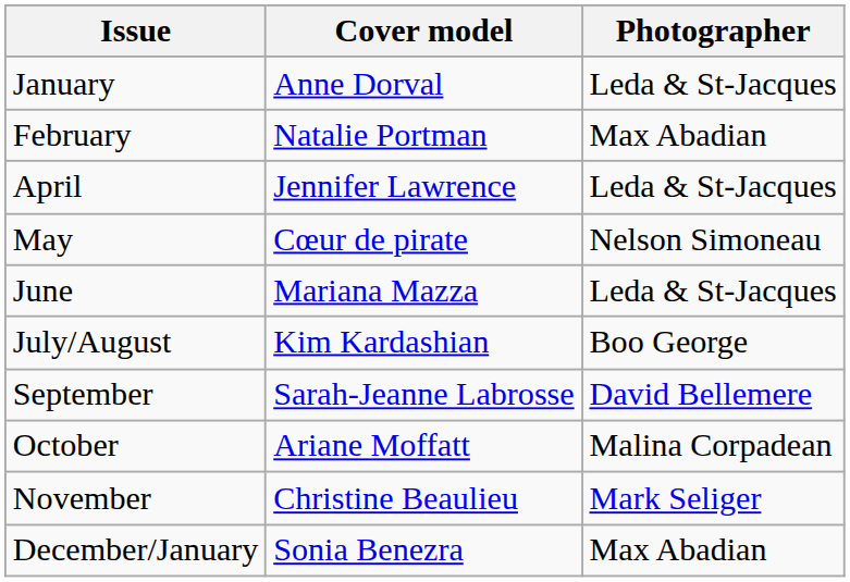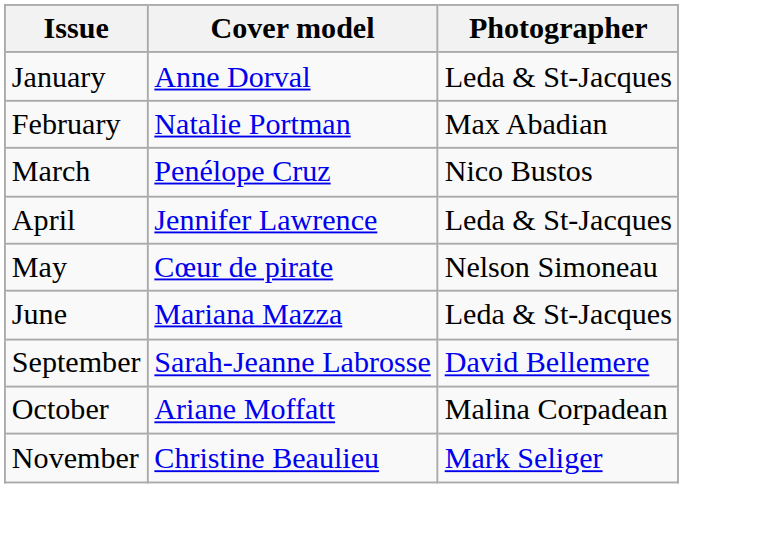+ row: March | Penélope Cruz | Nico Bustos
- row: July/August | Kim Kardashian | Boo George
- row: December/January | Sonia Benezra | Max Abadian
